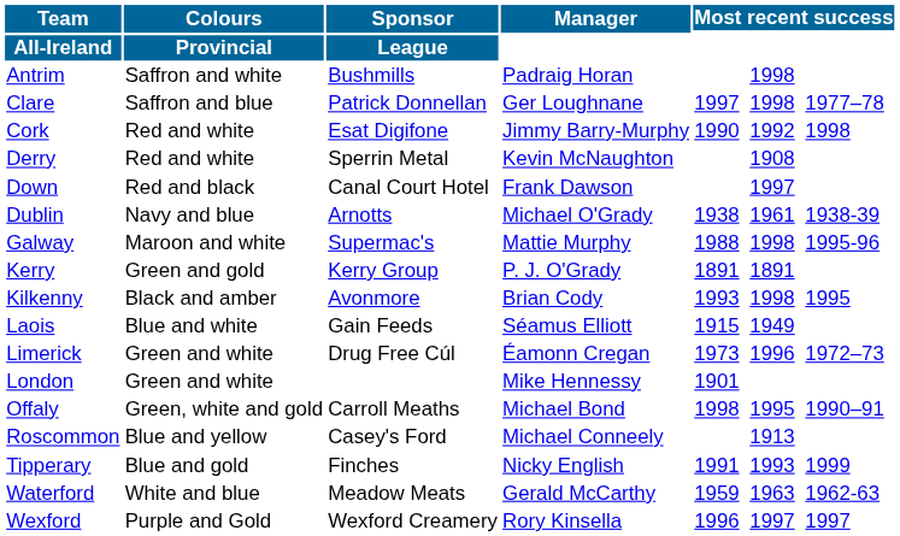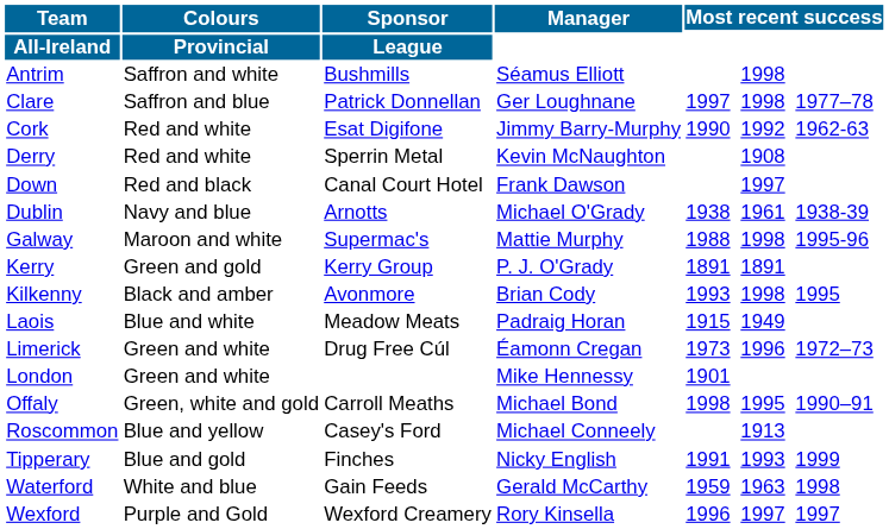Antrim | Manager: Padraig Horan -> Séamus Elliott
Cork | column 7: 1998 -> 1962-63
Laois | Sponsor: Gain Feeds -> Meadow Meats
Laois | Manager: Séamus Elliott -> Padraig Horan
Waterford | Sponsor: Meadow Meats -> Gain Feeds
Waterford | column 7: 1962-63 -> 1998
